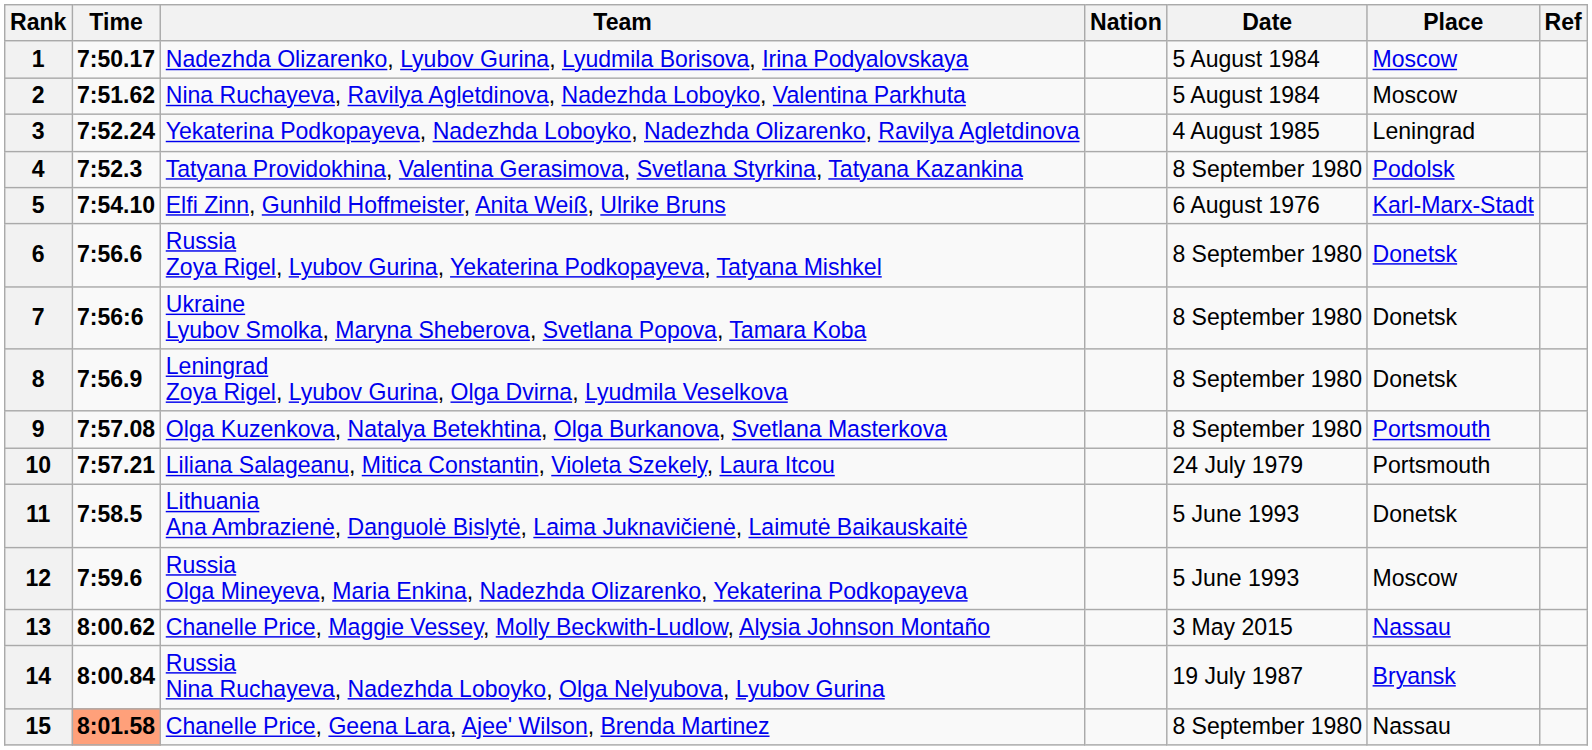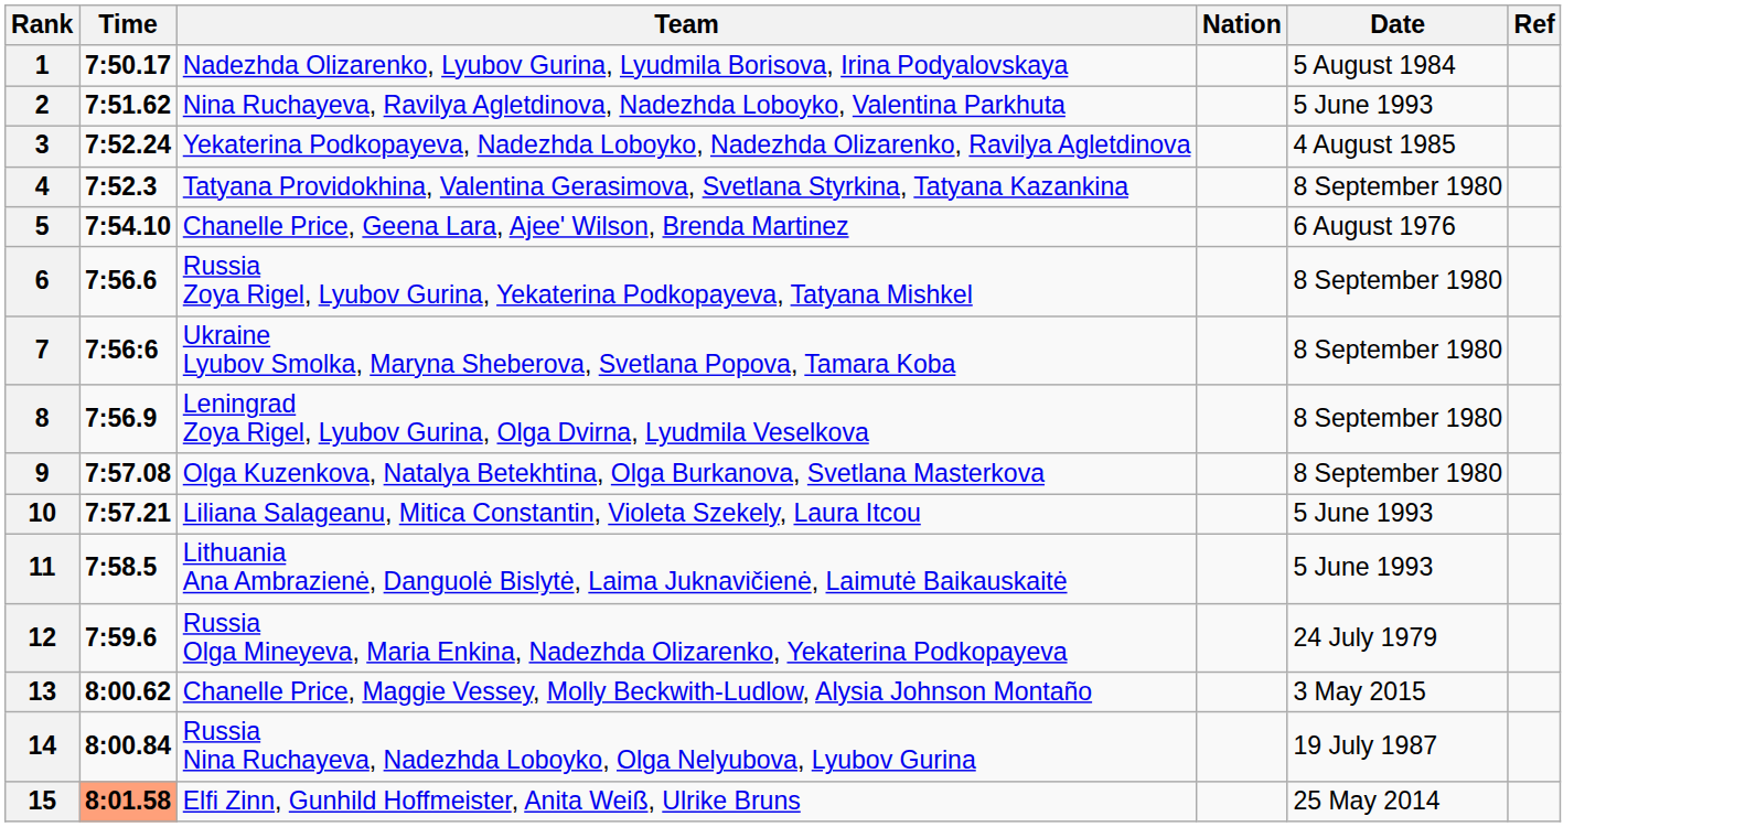- column: Place | Moscow | Moscow | Leningrad | Podolsk | Karl-Marx-Stadt | Donetsk | Donetsk | Donetsk | Portsmouth | Portsmouth | Donetsk | Moscow | Nassau | Bryansk | Nassau
2 | Date: 5 August 1984 -> 5 June 1993
5 | Team: Elfi Zinn, Gunhild Hoffmeister, Anita Weiß, Ulrike Bruns -> Chanelle Price, Geena Lara, Ajee' Wilson, Brenda Martinez
10 | Date: 24 July 1979 -> 5 June 1993
12 | Date: 5 June 1993 -> 24 July 1979
15 | Team: Chanelle Price, Geena Lara, Ajee' Wilson, Brenda Martinez -> Elfi Zinn, Gunhild Hoffmeister, Anita Weiß, Ulrike Bruns
15 | Date: 8 September 1980 -> 25 May 2014
